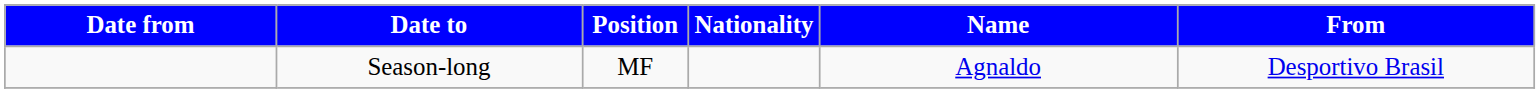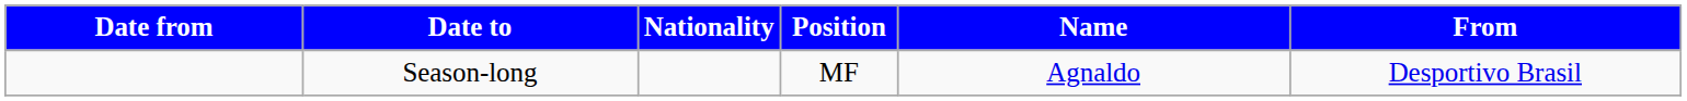columns swapped: Position <-> Nationality
